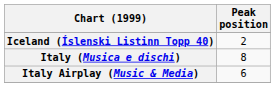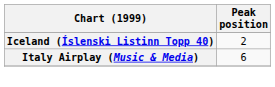- row: Italy (Musica e dischi) | 8
